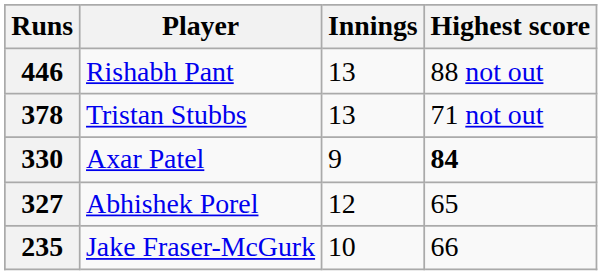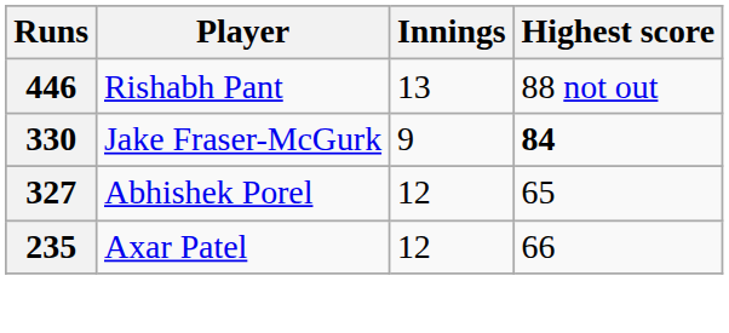- row: 378 | Tristan Stubbs | 13 | 71 not out
330 | Player: Axar Patel -> Jake Fraser-McGurk
235 | Player: Jake Fraser-McGurk -> Axar Patel
235 | Innings: 10 -> 12
